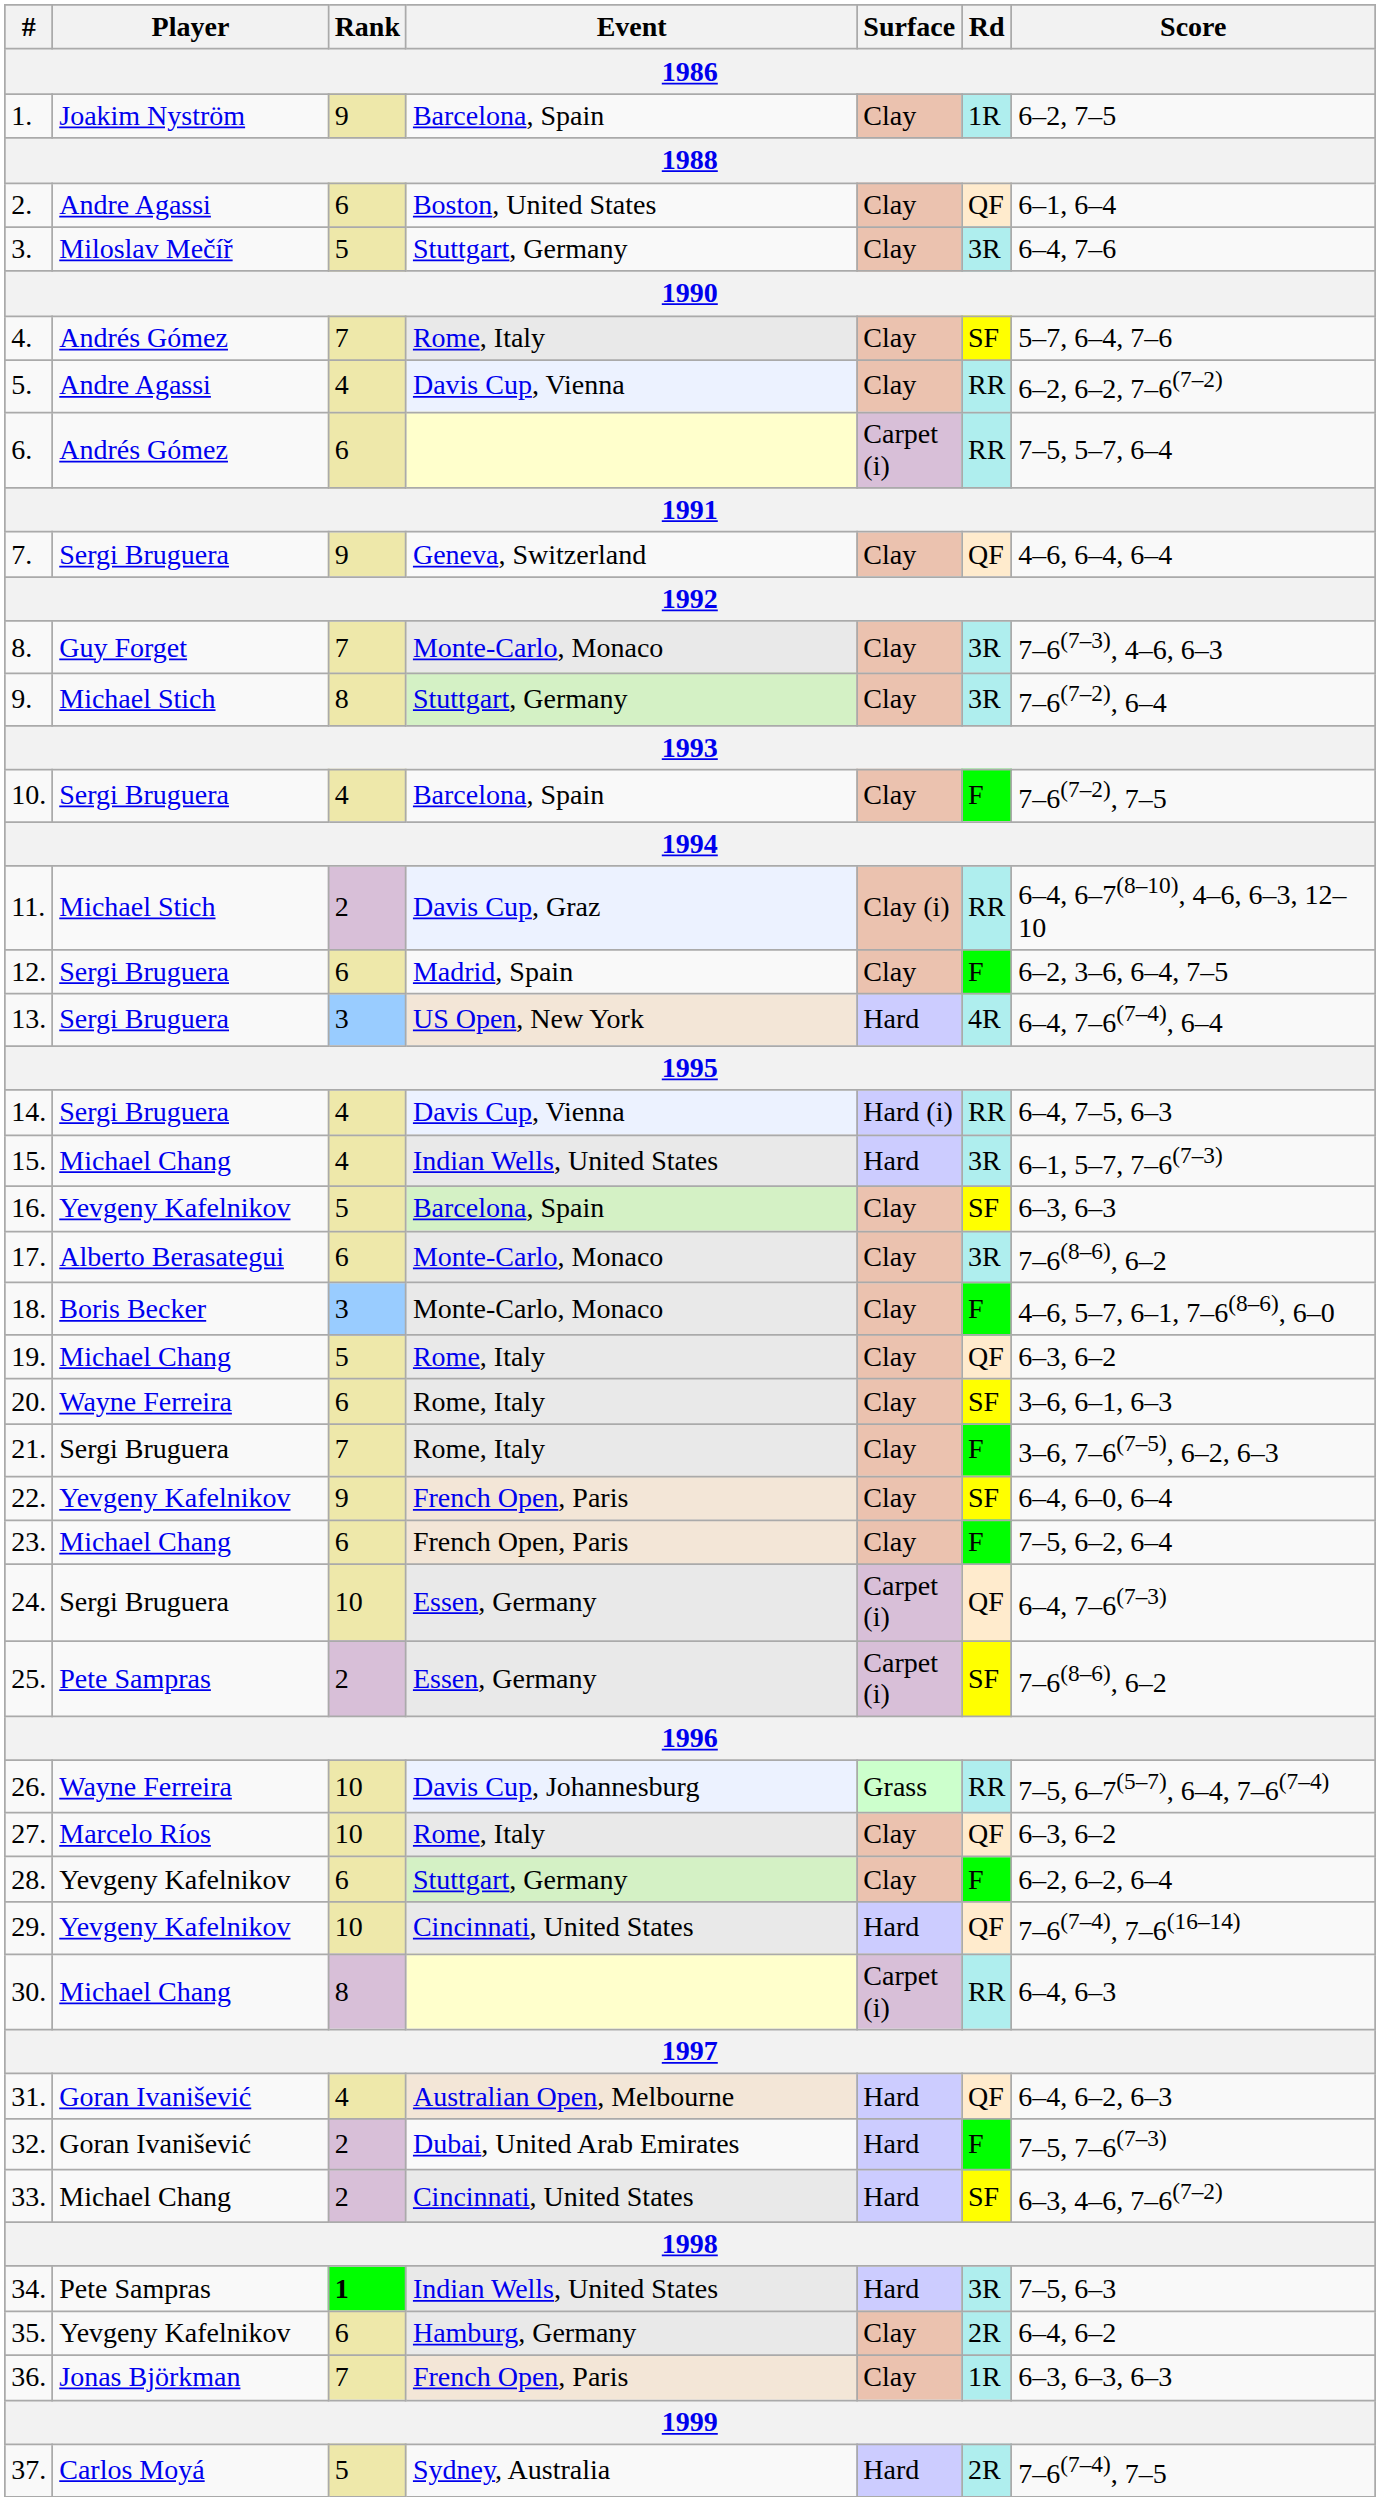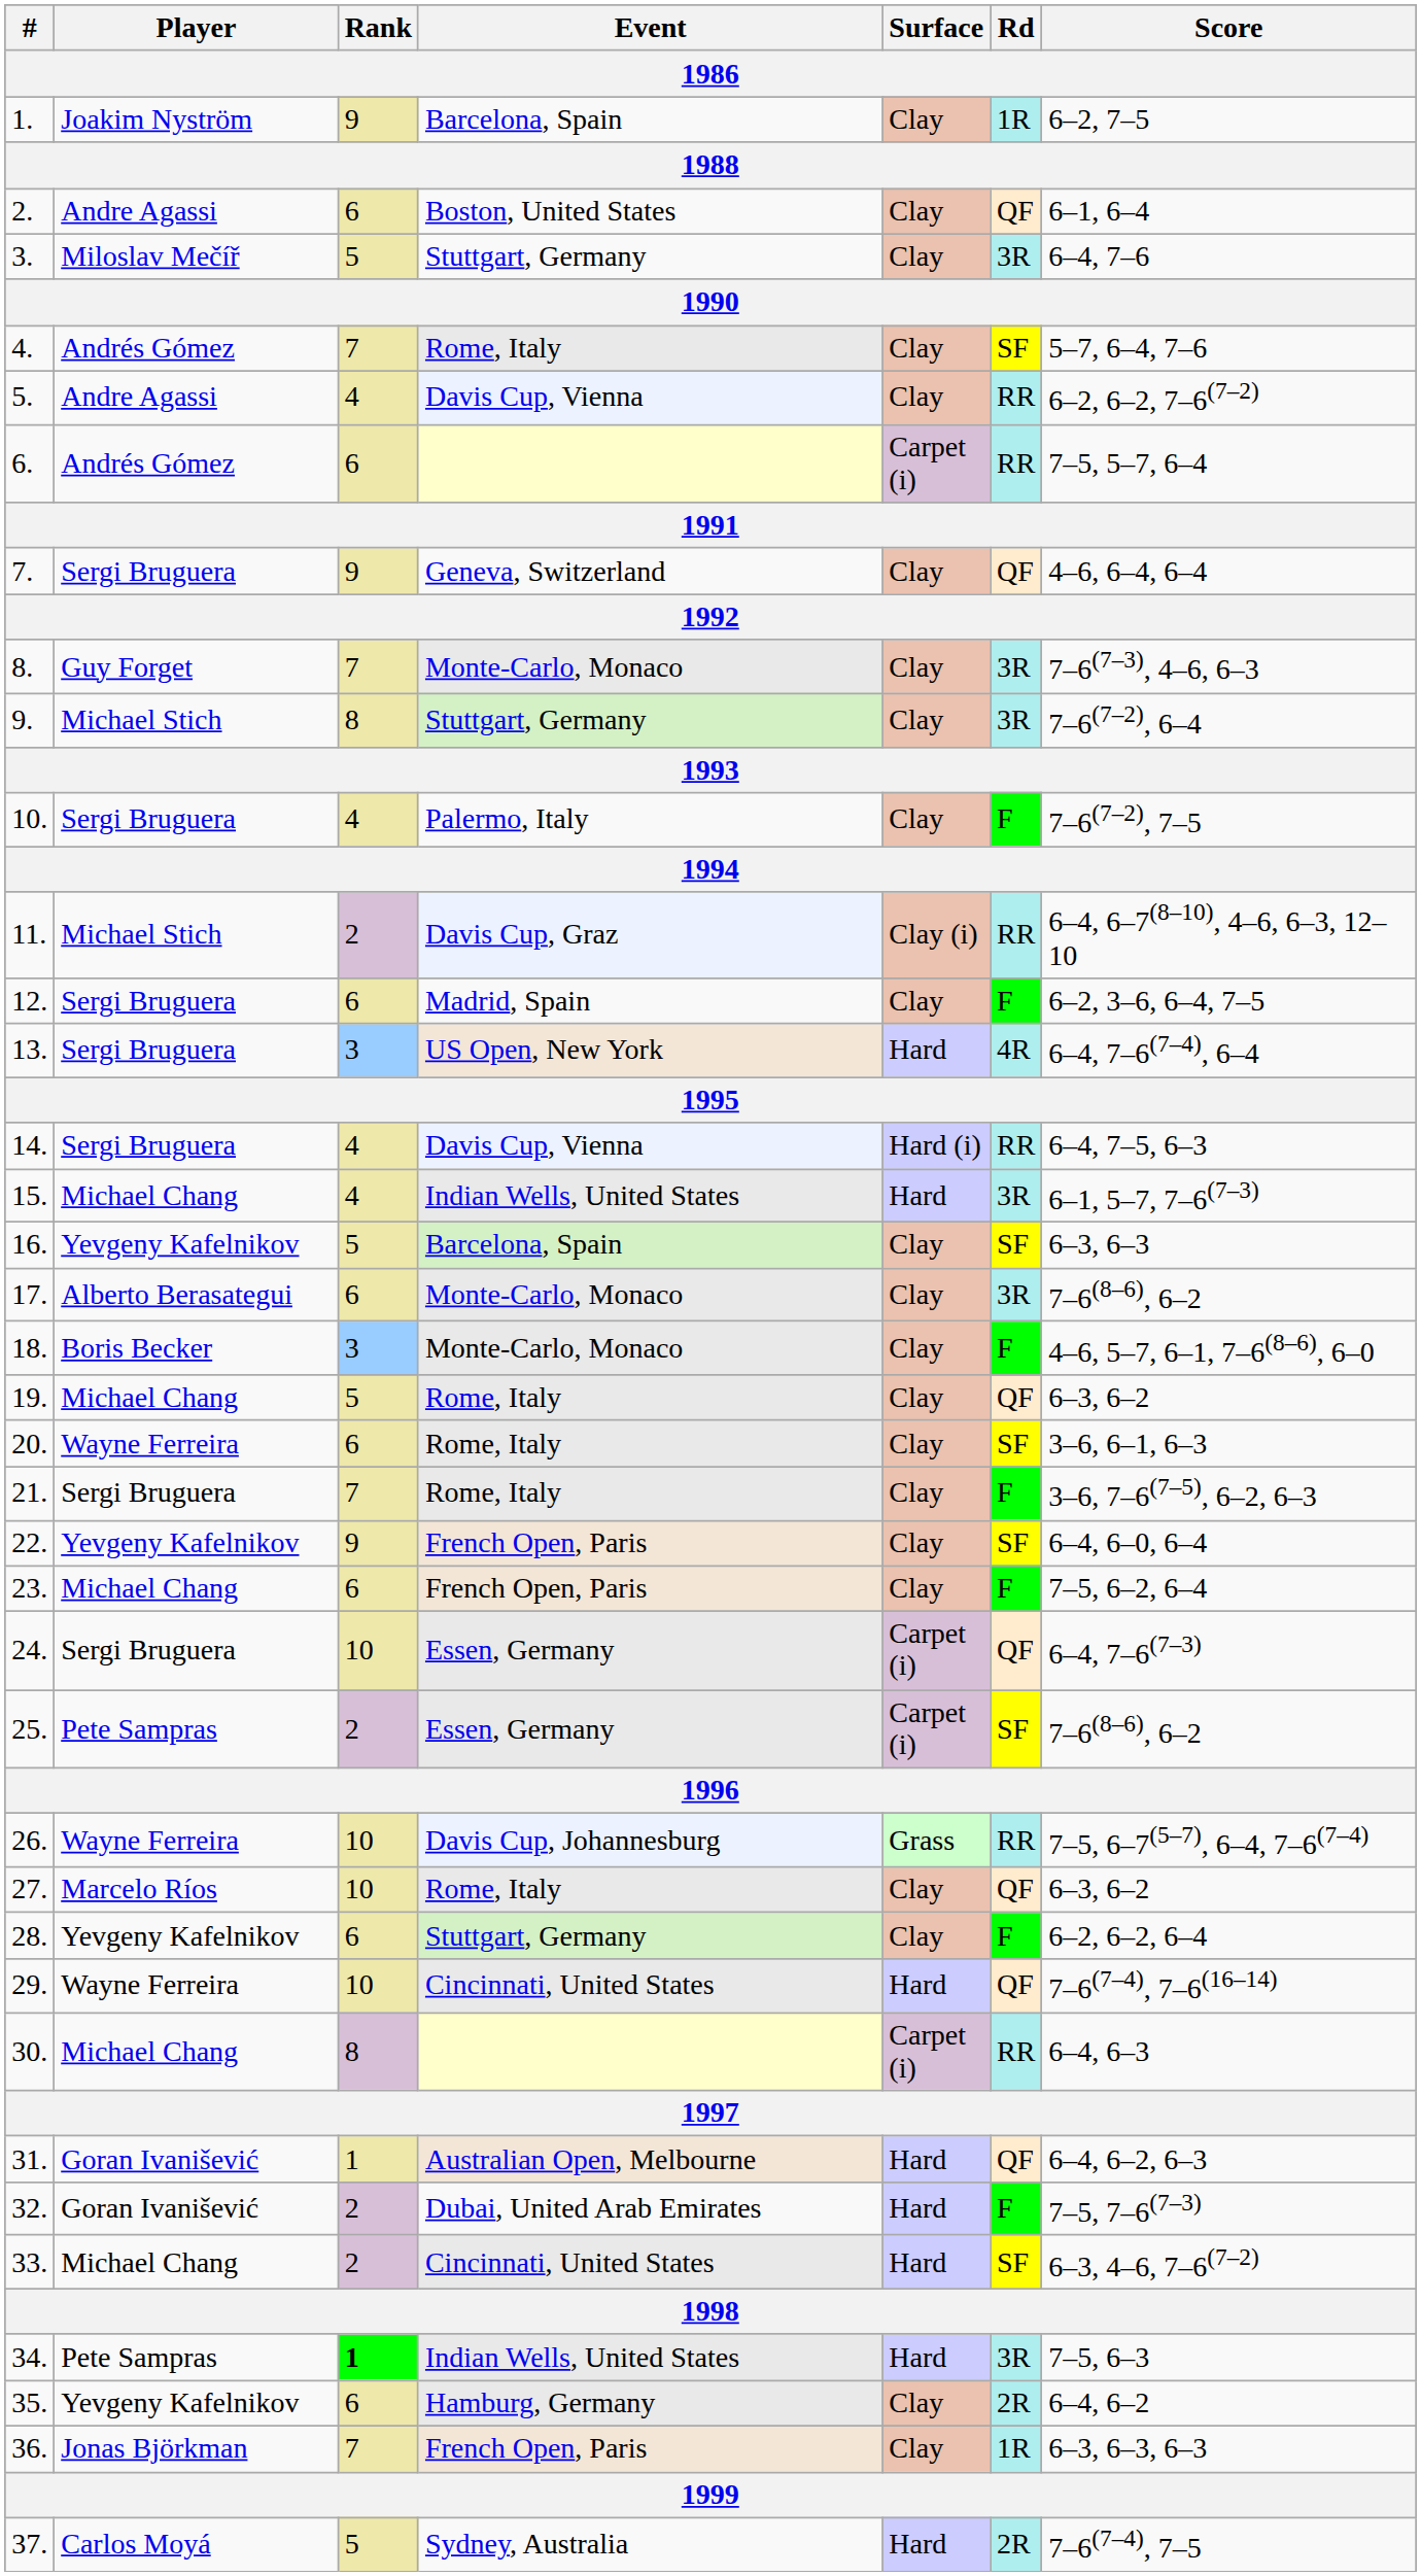10. | Event: Barcelona, Spain -> Palermo, Italy
29. | Player: Yevgeny Kafelnikov -> Wayne Ferreira
31. | Rank: 4 -> 1
